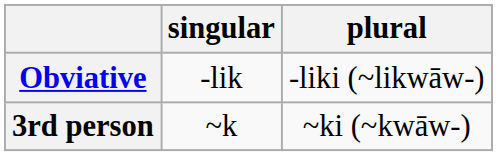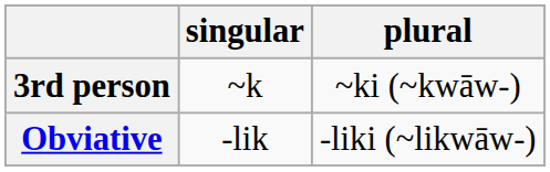rows swapped: 3rd person <-> Obviative
